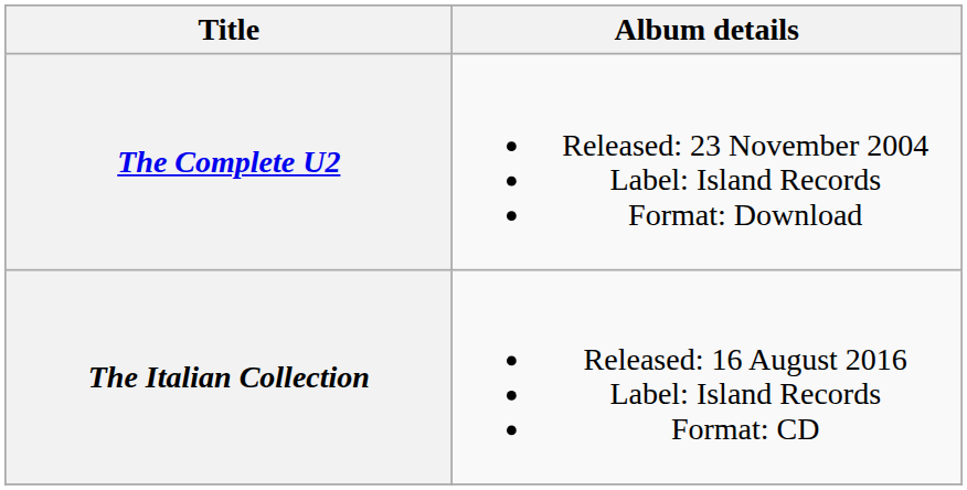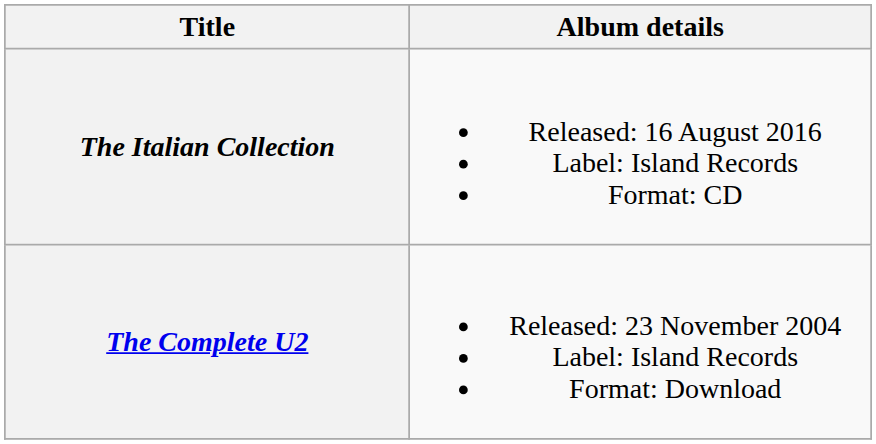rows swapped: The Complete U2 <-> The Italian Collection
